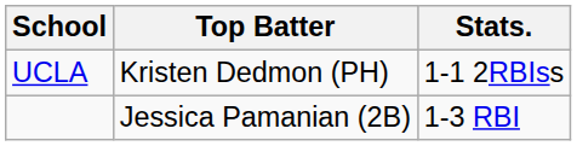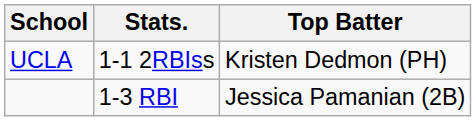columns swapped: Top Batter <-> Stats.
